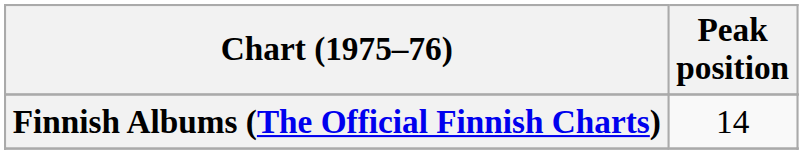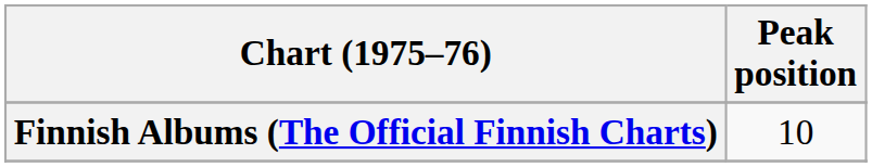Finnish Albums (The Official Finnish Charts) | Peak position: 14 -> 10
